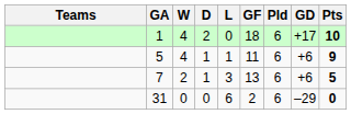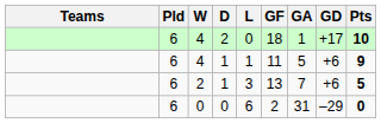columns swapped: Pld <-> GA
